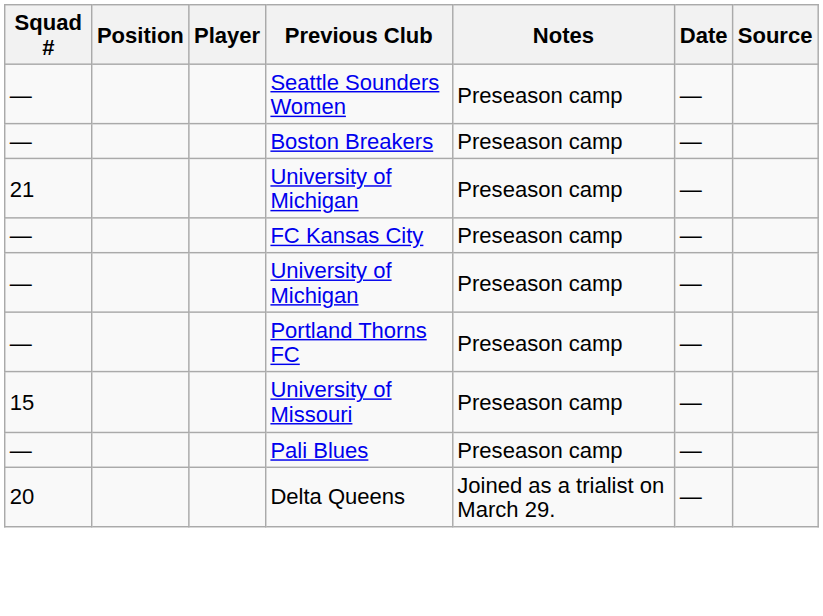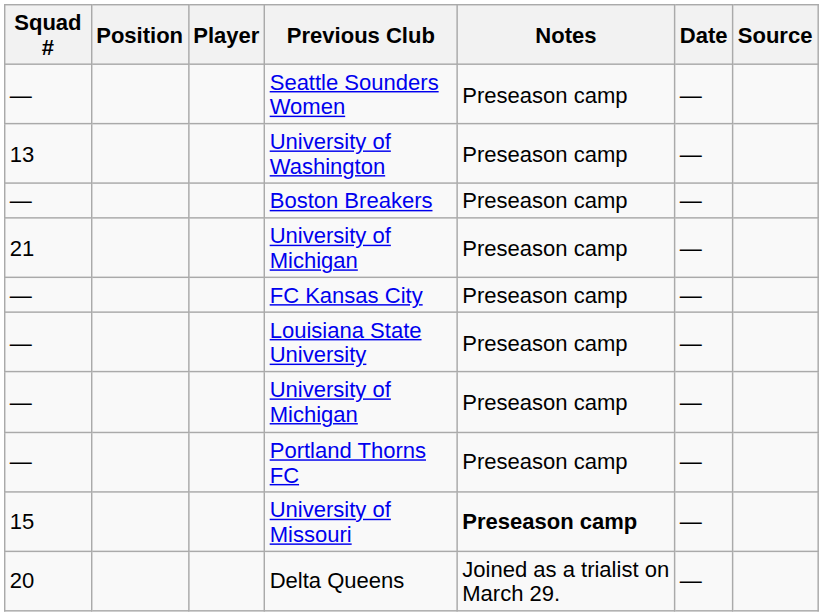+ row: 13 | University of Washington | Preseason camp | —
+ row: — | Louisiana State University | Preseason camp | —
University of Missouri | Notes: normal -> bold
- row: — | Pali Blues | Preseason camp | —
